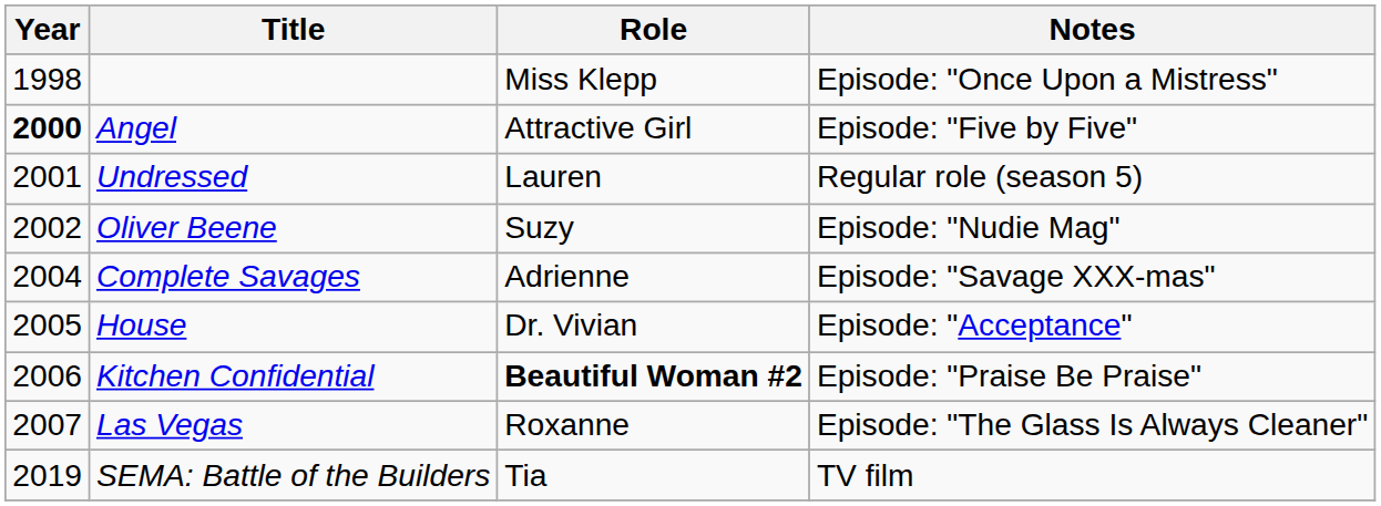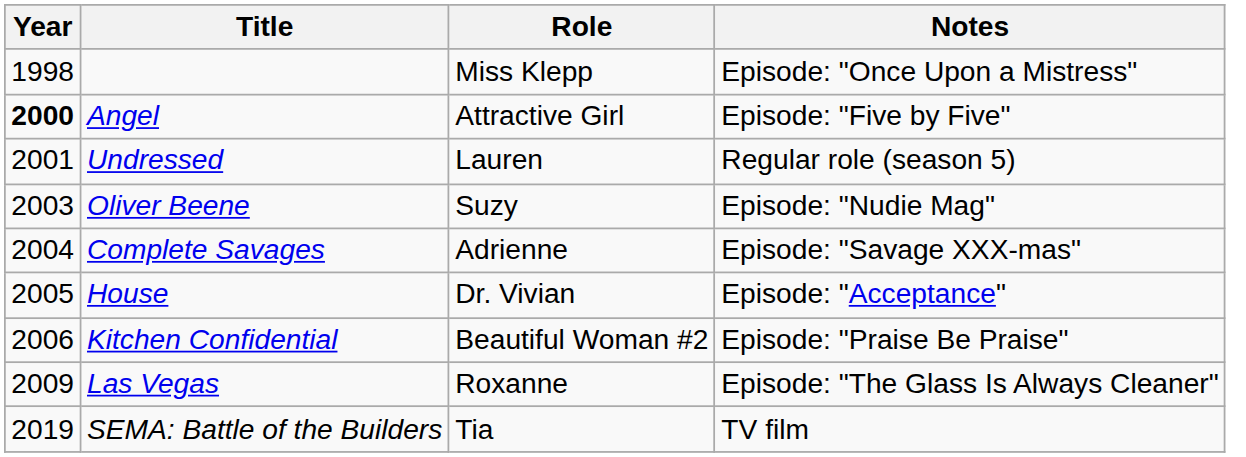Oliver Beene | Year: 2002 -> 2003
Kitchen Confidential | Role: bold -> normal
Las Vegas | Year: 2007 -> 2009
